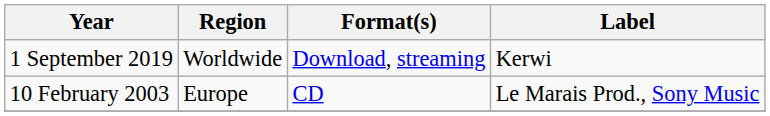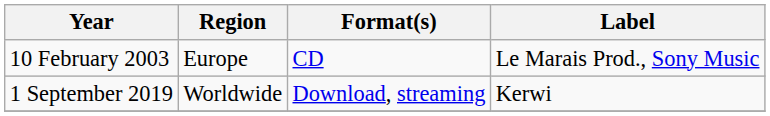rows swapped: 10 February 2003 <-> 1 September 2019
